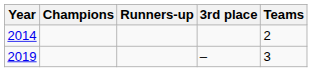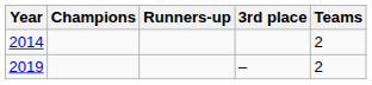2019 | Teams: 3 -> 2
